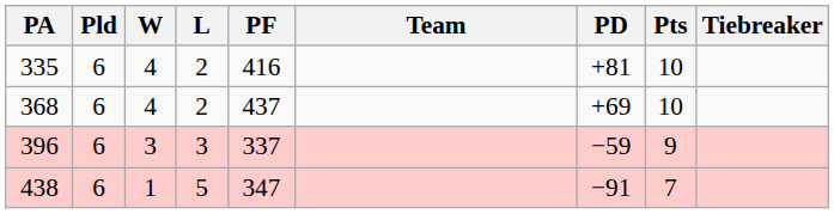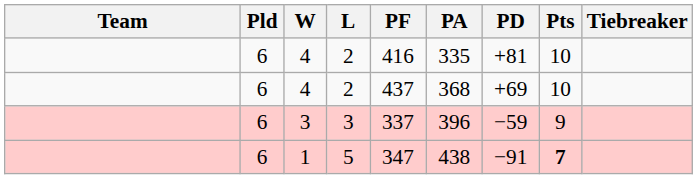columns swapped: Team <-> PA
1 | Pts: normal -> bold
